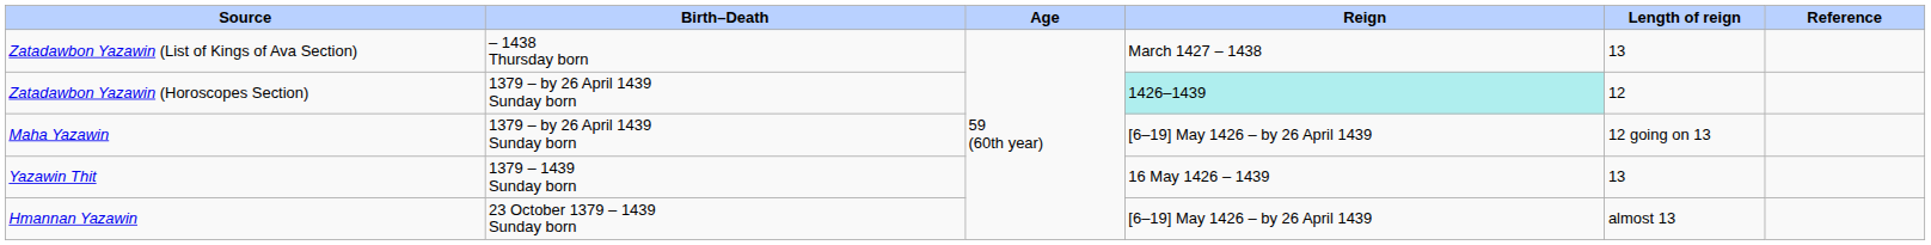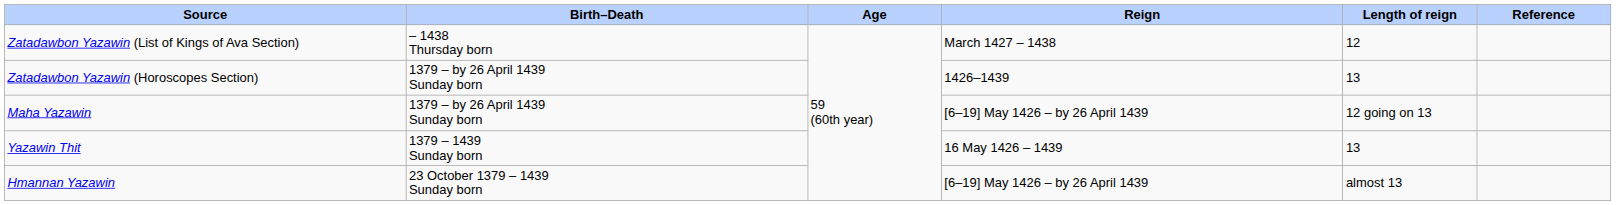Zatadawbon Yazawin (List of Kings of Ava Section) | Length of reign: 13 -> 12
Zatadawbon Yazawin (Horoscopes Section) | Reign: paleturquoise background -> no background
Zatadawbon Yazawin (Horoscopes Section) | Length of reign: 12 -> 13
